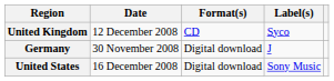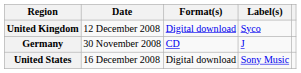United Kingdom | Format(s): CD -> Digital download
Germany | Format(s): Digital download -> CD
